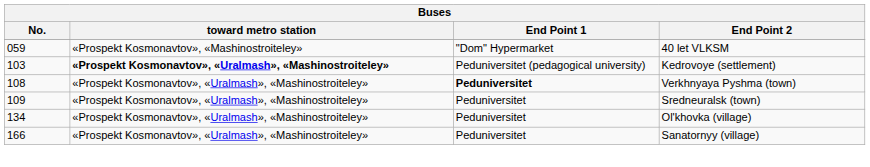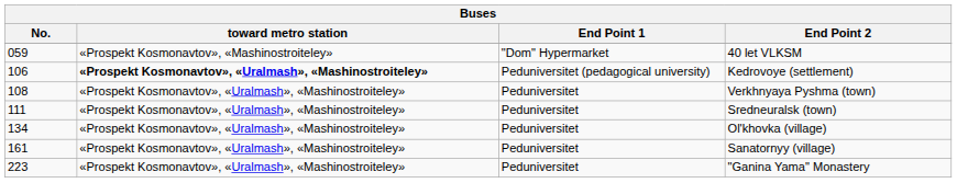Kedrovoye (settlement) | No.: 103 -> 106
Verkhnyaya Pyshma (town) | End Point 1: bold -> normal
Sredneuralsk (town) | No.: 109 -> 111
Sanatornyy (village) | No.: 166 -> 161
+ row: 223 | «Prospekt Kosmonavtov», «Uralmash», «Mashinostroiteley» | Peduniversitet | "Ganina Yama" Monastery
